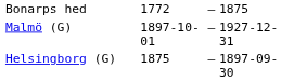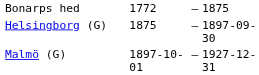rows swapped: Helsingborg (G) <-> Malmö (G)
